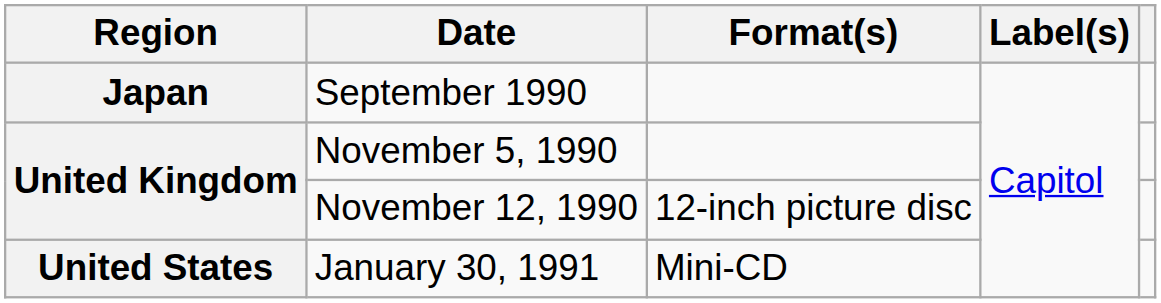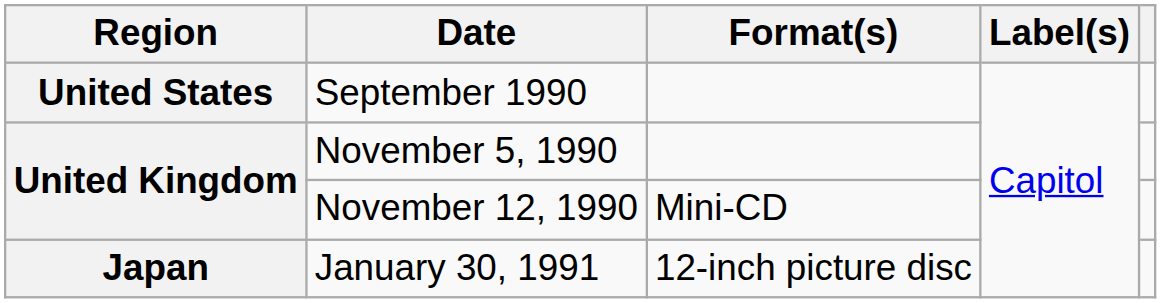September 1990 | Region: Japan -> United States
November 12, 1990 | Format(s): 12-inch picture disc -> Mini-CD
January 30, 1991 | Region: United States -> Japan
January 30, 1991 | Format(s): Mini-CD -> 12-inch picture disc
